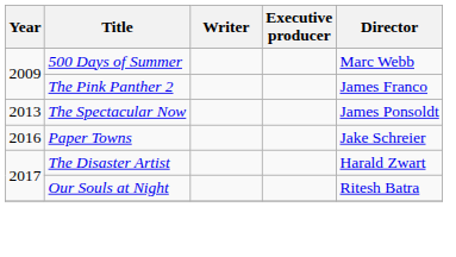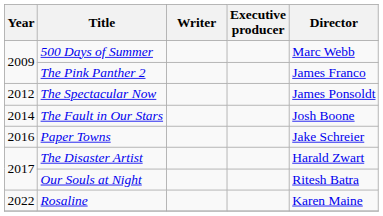The Spectacular Now | Year: 2013 -> 2012
+ row: 2014 | The Fault in Our Stars | Josh Boone
+ row: 2022 | Rosaline | Karen Maine
